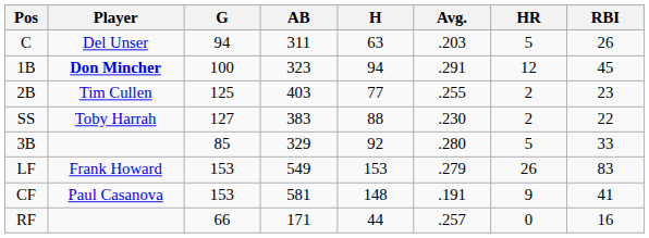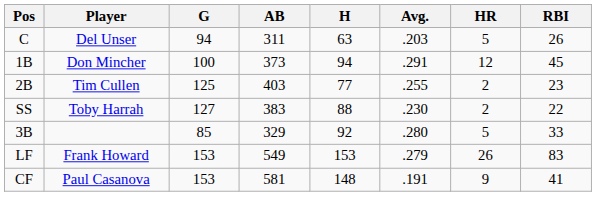1B | Player: bold -> normal
1B | AB: 323 -> 373
- row: RF | 66 | 171 | 44 | .257 | 0 | 16
